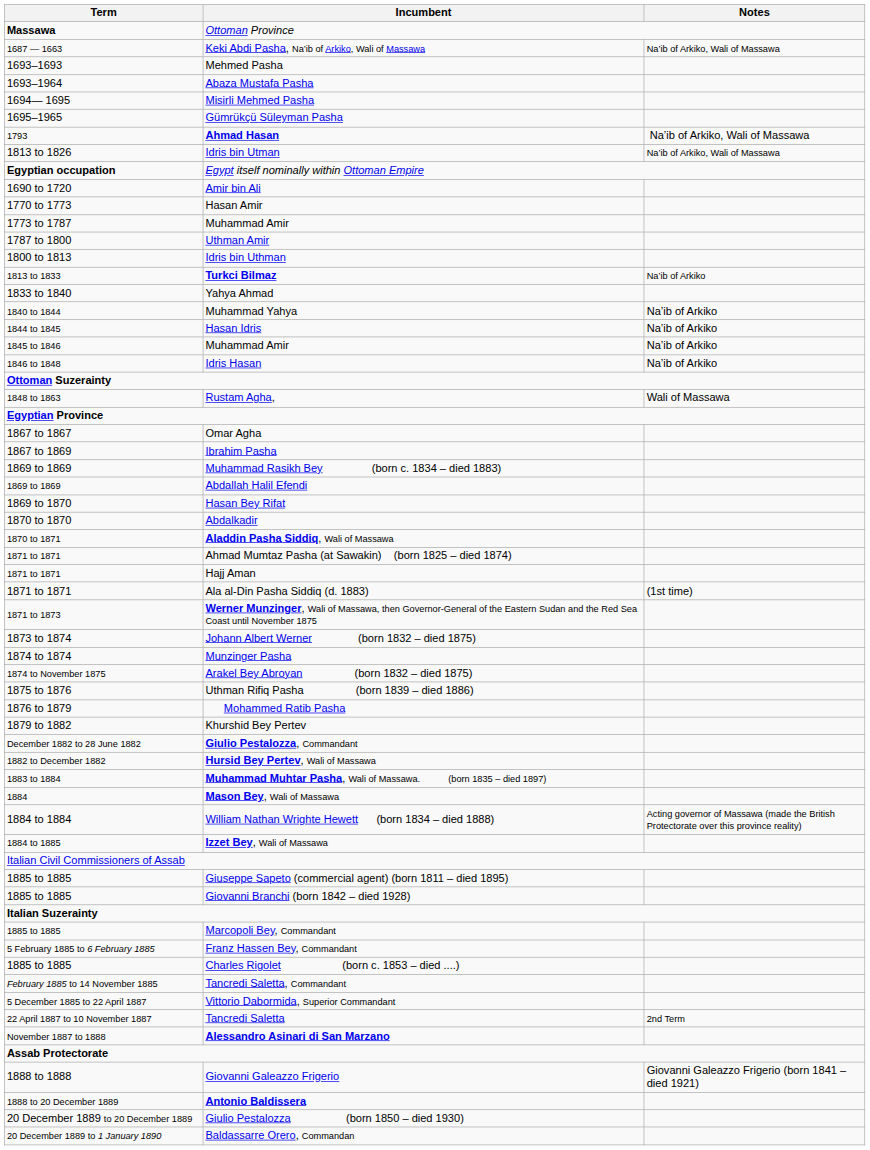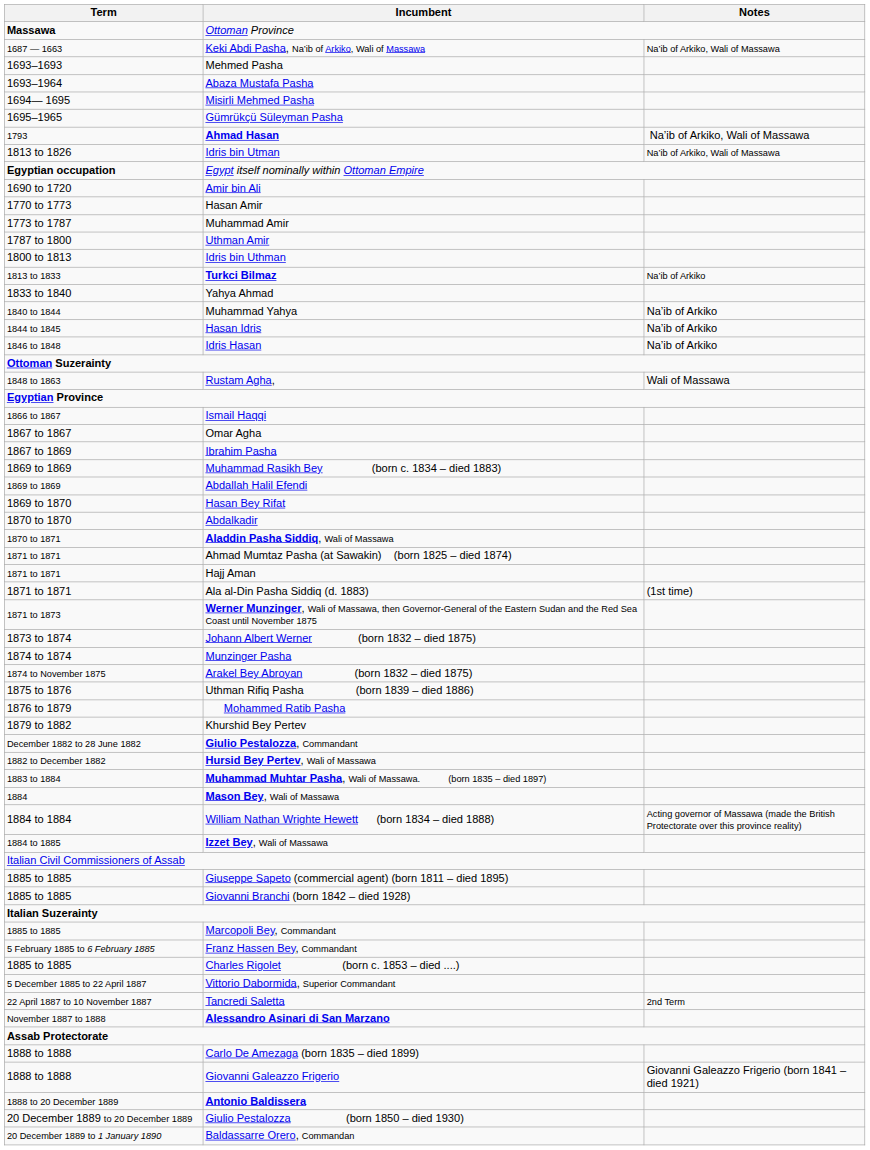- row: 1845 to 1846 | Muhammad Amir | Na’ib of Arkiko
+ row: 1866 to 1867 | Ismail Haqqi
- row: February 1885 to 14 November 1885 | Tancredi Saletta, Commandant
+ row: 1888 to 1888 | Carlo De Amezaga (born 1835 – died 1899)
